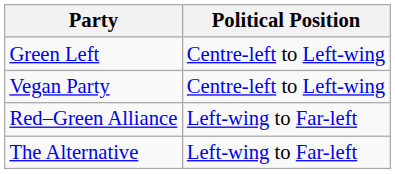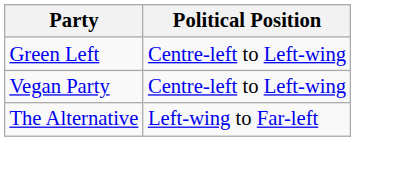- row: Red–Green Alliance | Left-wing to Far-left
